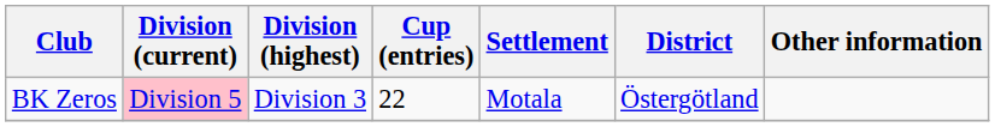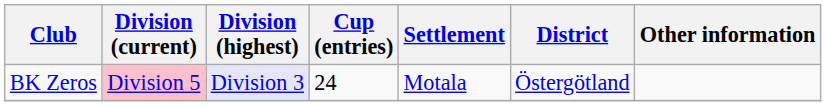BK Zeros | Division (highest): no background -> lavender background
BK Zeros | Cup (entries): 22 -> 24
